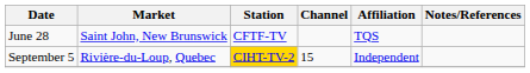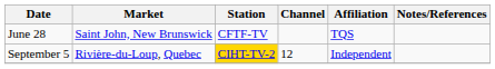September 5 | Channel: 15 -> 12
